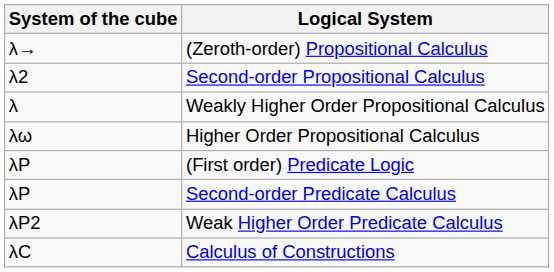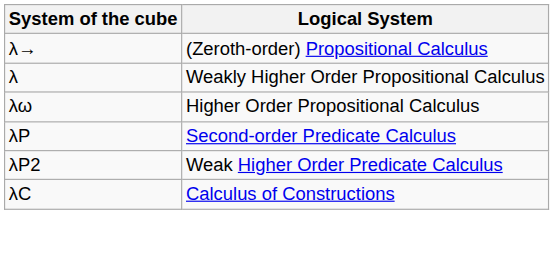- row: λ2 | Second-order Propositional Calculus
- row: λP | (First order) Predicate Logic
